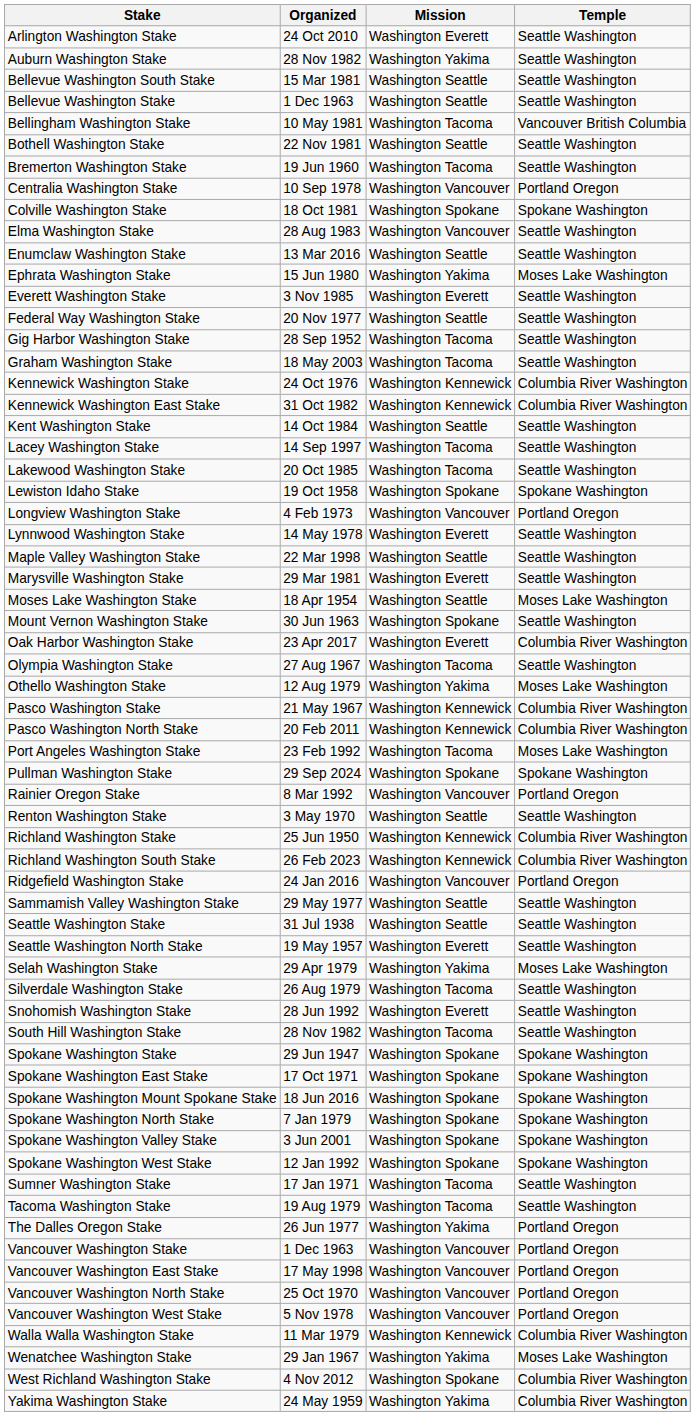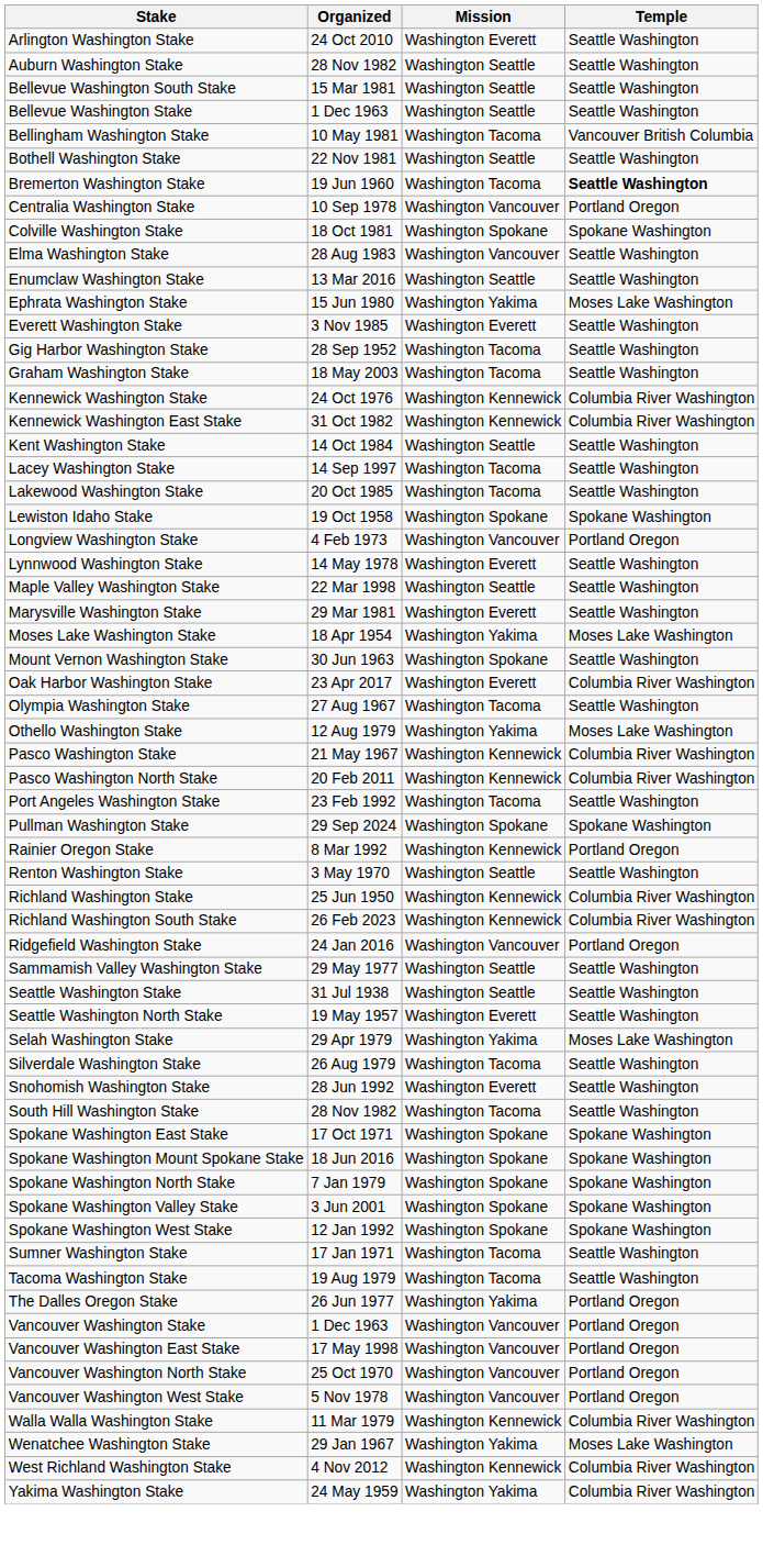Auburn Washington Stake | Mission: Washington Yakima -> Washington Seattle
Bremerton Washington Stake | Temple: normal -> bold
- row: Federal Way Washington Stake | 20 Nov 1977 | Washington Seattle | Seattle Washington
Moses Lake Washington Stake | Mission: Washington Seattle -> Washington Yakima
Port Angeles Washington Stake | Temple: Moses Lake Washington -> Seattle Washington
Rainier Oregon Stake | Mission: Washington Vancouver -> Washington Kennewick
- row: Spokane Washington Stake | 29 Jun 1947 | Washington Spokane | Spokane Washington
West Richland Washington Stake | Mission: Washington Spokane -> Washington Kennewick
